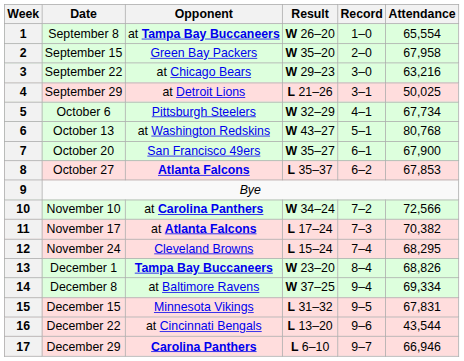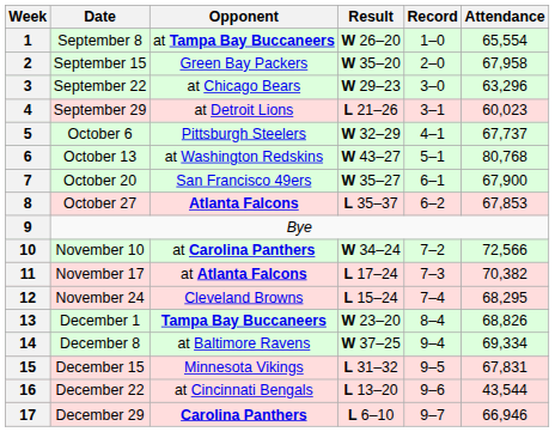3 | Attendance: 63,216 -> 63,296
4 | Attendance: 50,025 -> 60,023
5 | Attendance: 67,734 -> 67,737
